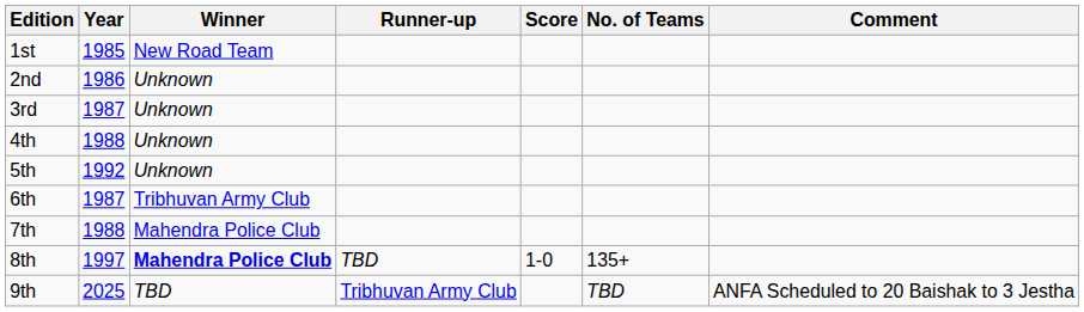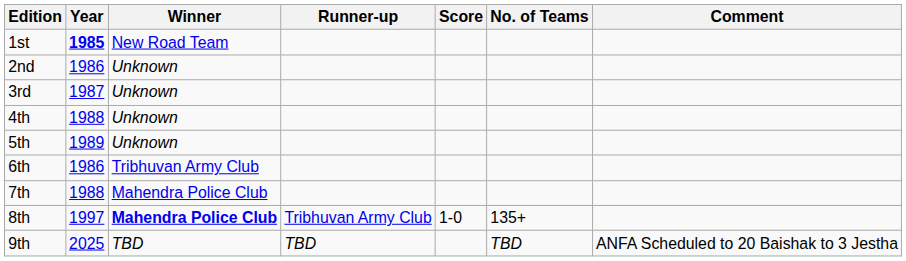1st | Year: normal -> bold
5th | Year: 1992 -> 1989
6th | Year: 1987 -> 1986
8th | Runner-up: TBD -> Tribhuvan Army Club
9th | Runner-up: Tribhuvan Army Club -> TBD
